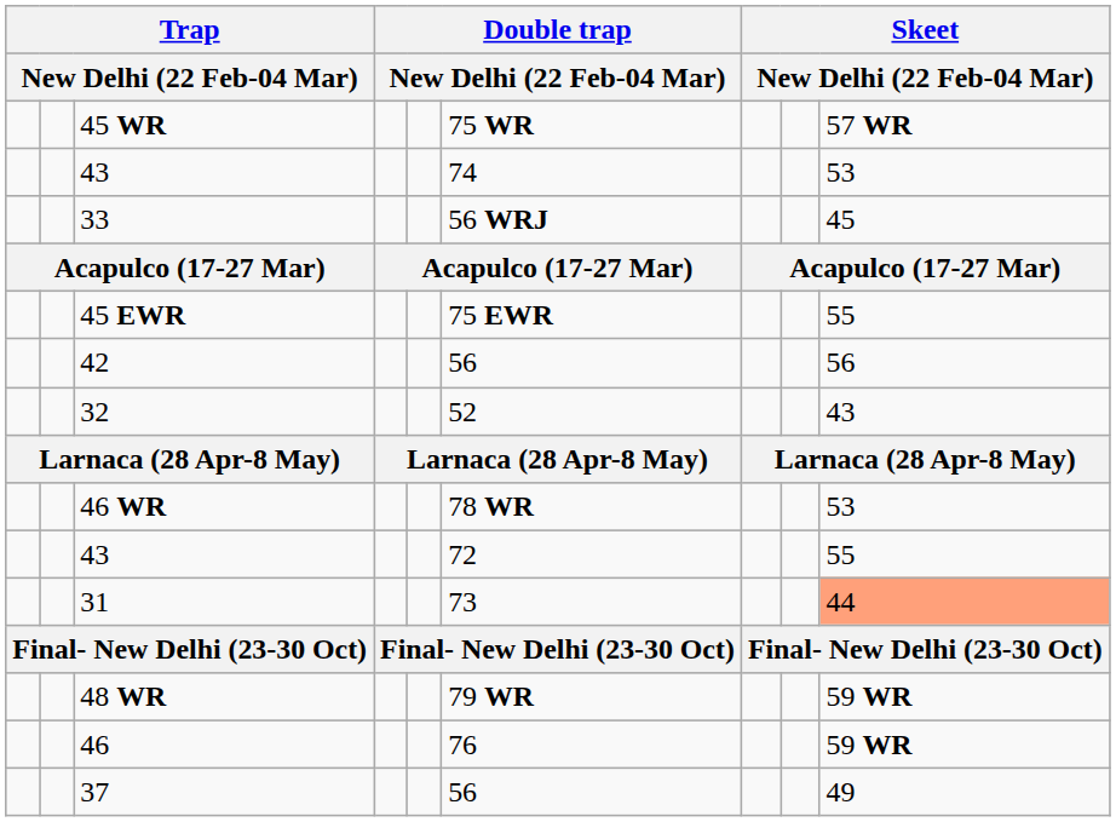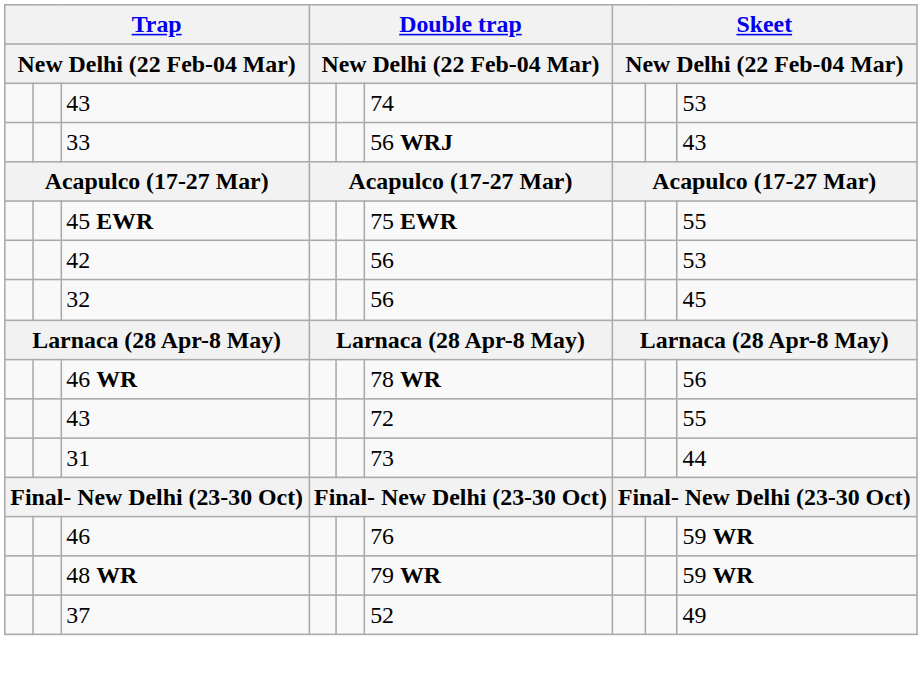- row: 45 WR | 75 WR | 57 WR
33 | column 9: 45 -> 43
42 | column 9: 56 -> 53
32 | column 6: 52 -> 56
32 | column 9: 43 -> 45
46 WR | column 9: 53 -> 56
31 | column 9: lightsalmon background -> no background
rows swapped: 48 WR <-> 46
37 | column 6: 56 -> 52
